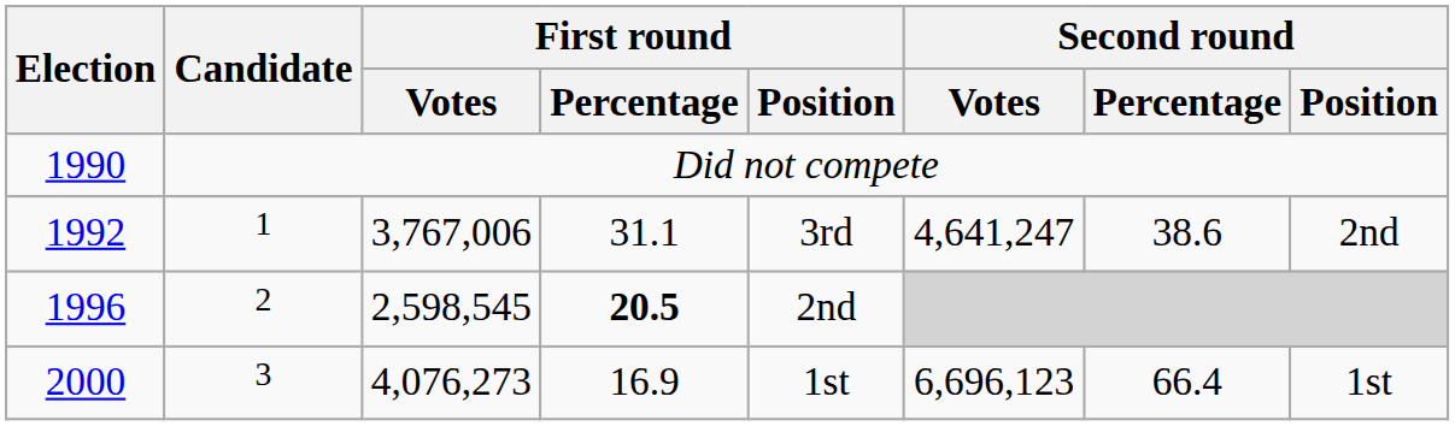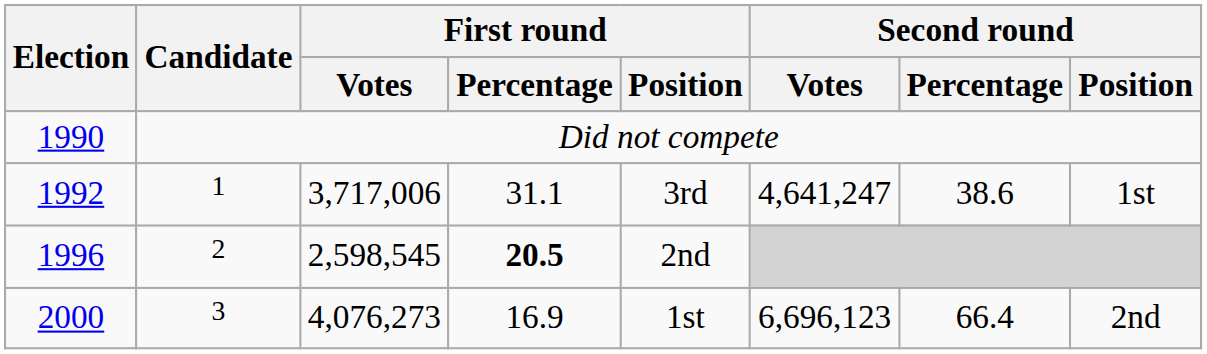1992 | First round / Votes: 3,767,006 -> 3,717,006
1992 | Second round / Position: 2nd -> 1st
2000 | Second round / Position: 1st -> 2nd
